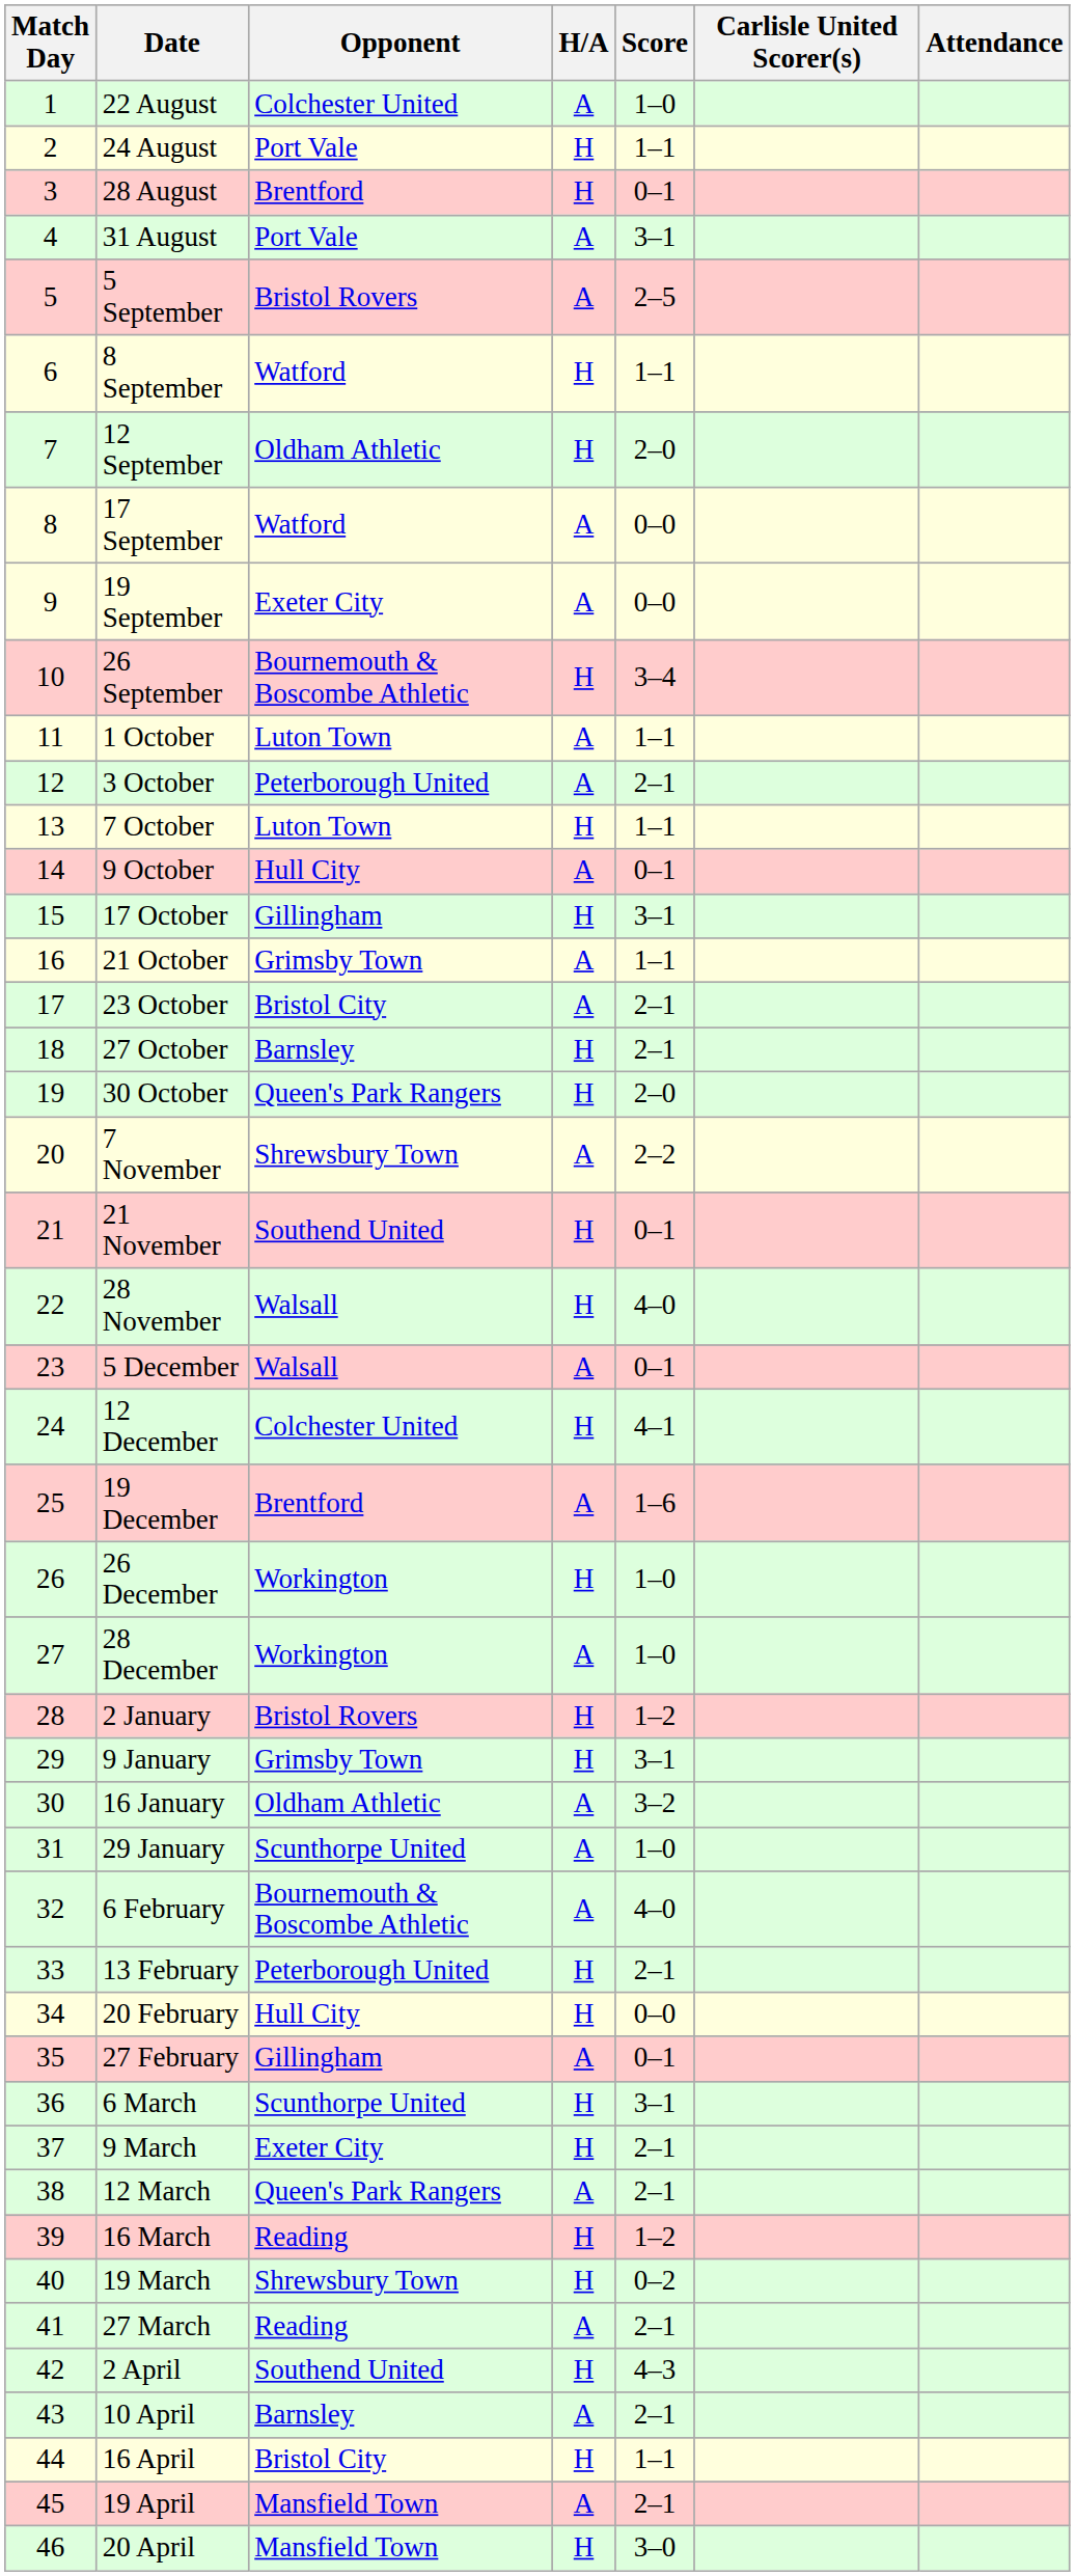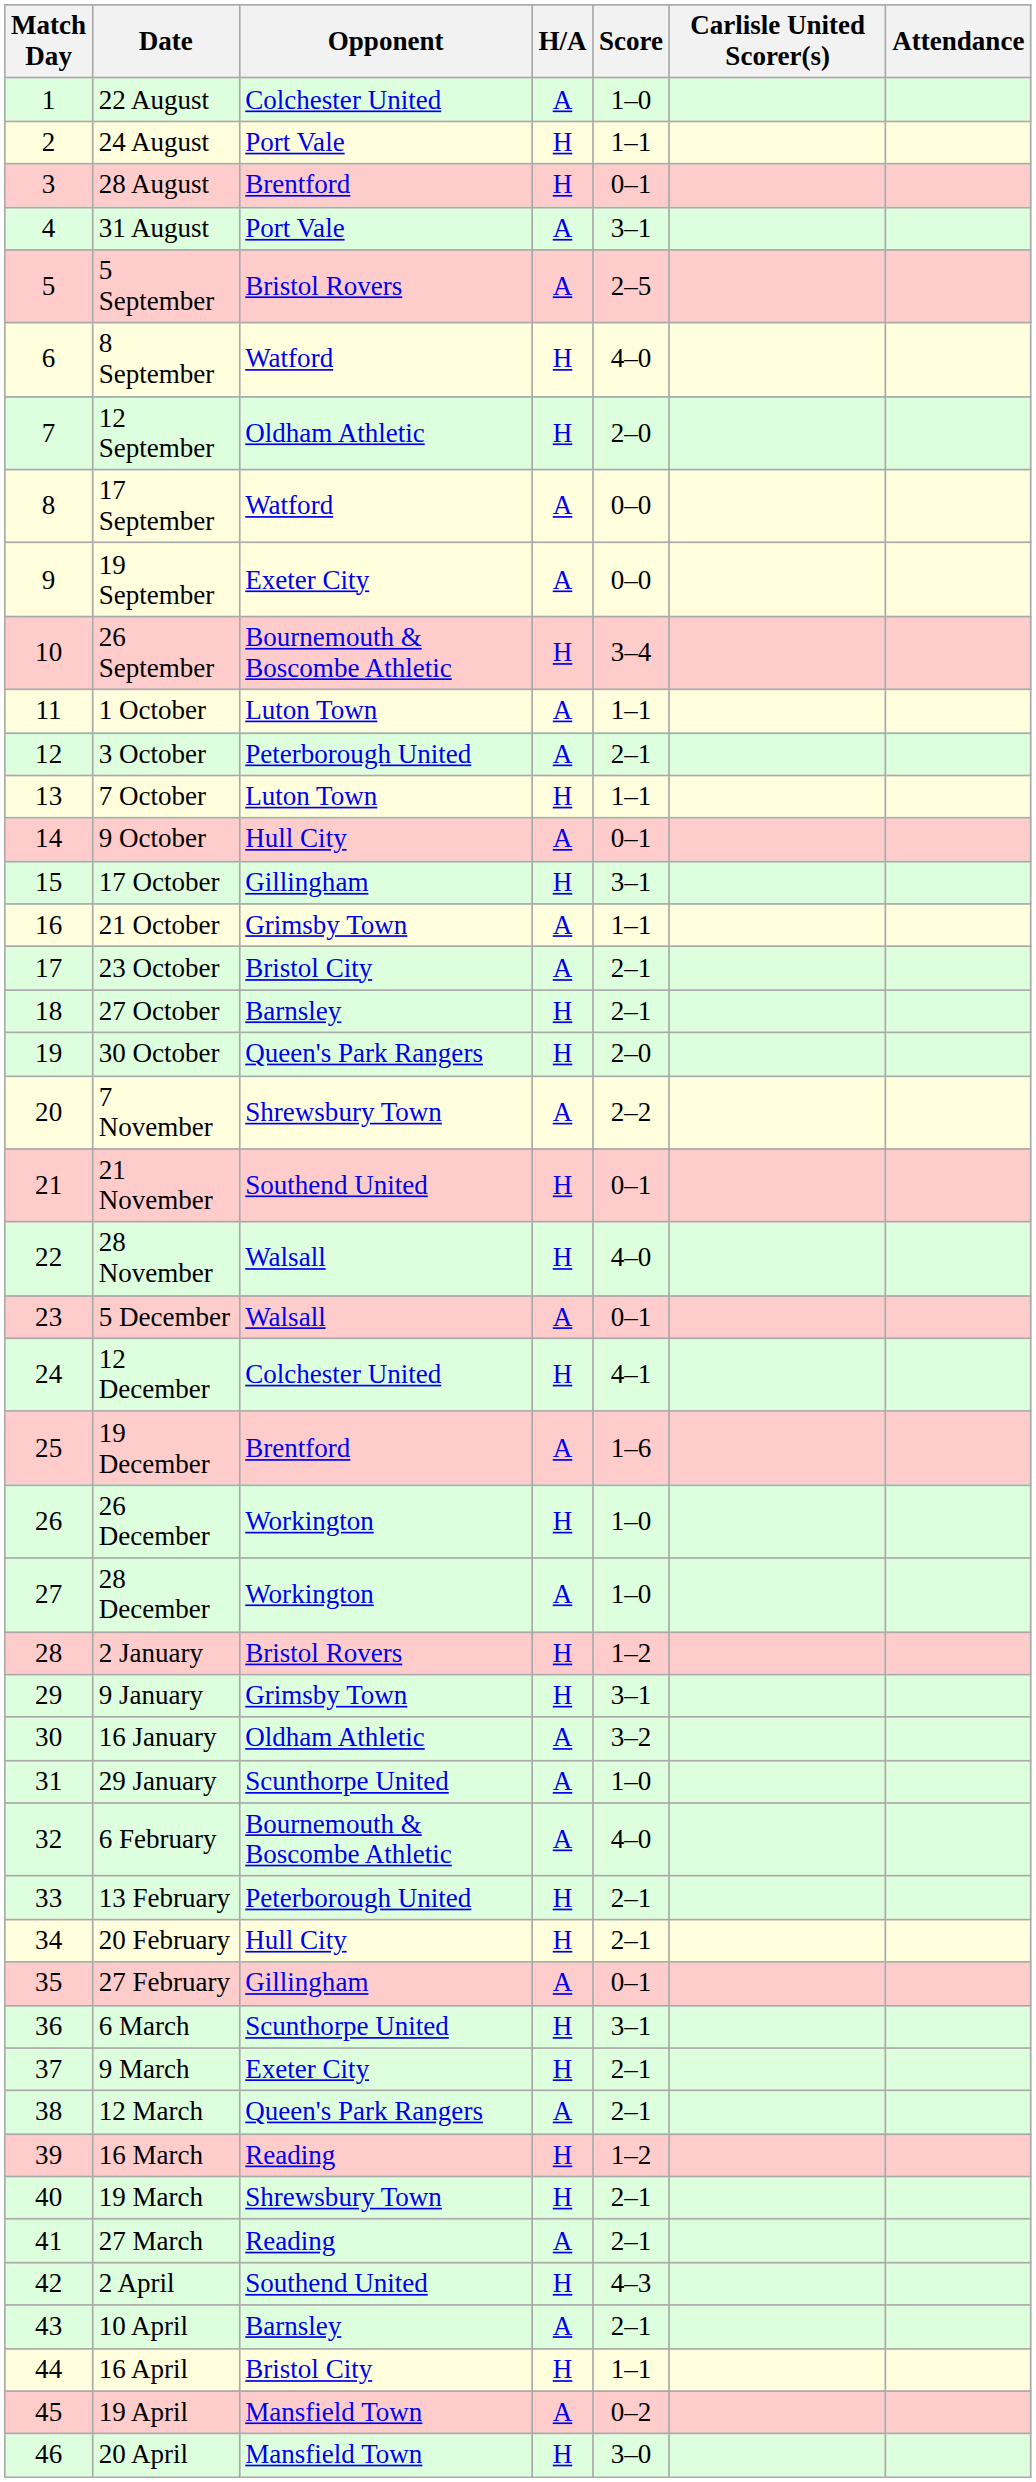8 September | Score: 1–1 -> 4–0
20 February | Score: 0–0 -> 2–1
19 March | Score: 0–2 -> 2–1
19 April | Score: 2–1 -> 0–2
